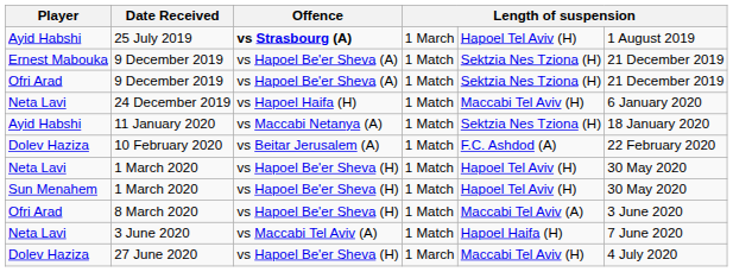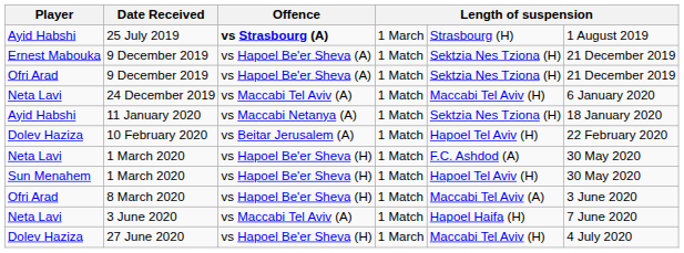25 July 2019 | column 5: Hapoel Tel Aviv (H) -> Strasbourg (H)
24 December 2019 | Offence: vs Hapoel Haifa (H) -> vs Maccabi Tel Aviv (A)
10 February 2020 | column 5: F.C. Ashdod (A) -> Hapoel Tel Aviv (H)
Neta Lavi / 1 March 2020 | column 5: Hapoel Tel Aviv (H) -> F.C. Ashdod (A)
